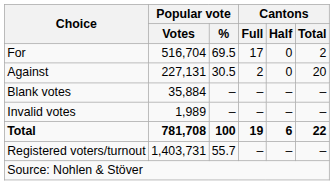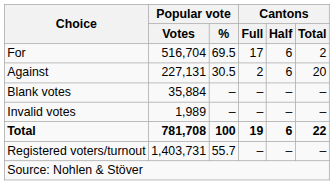For | Cantons / Half: 0 -> 6
Against | Cantons / Half: 0 -> 6
